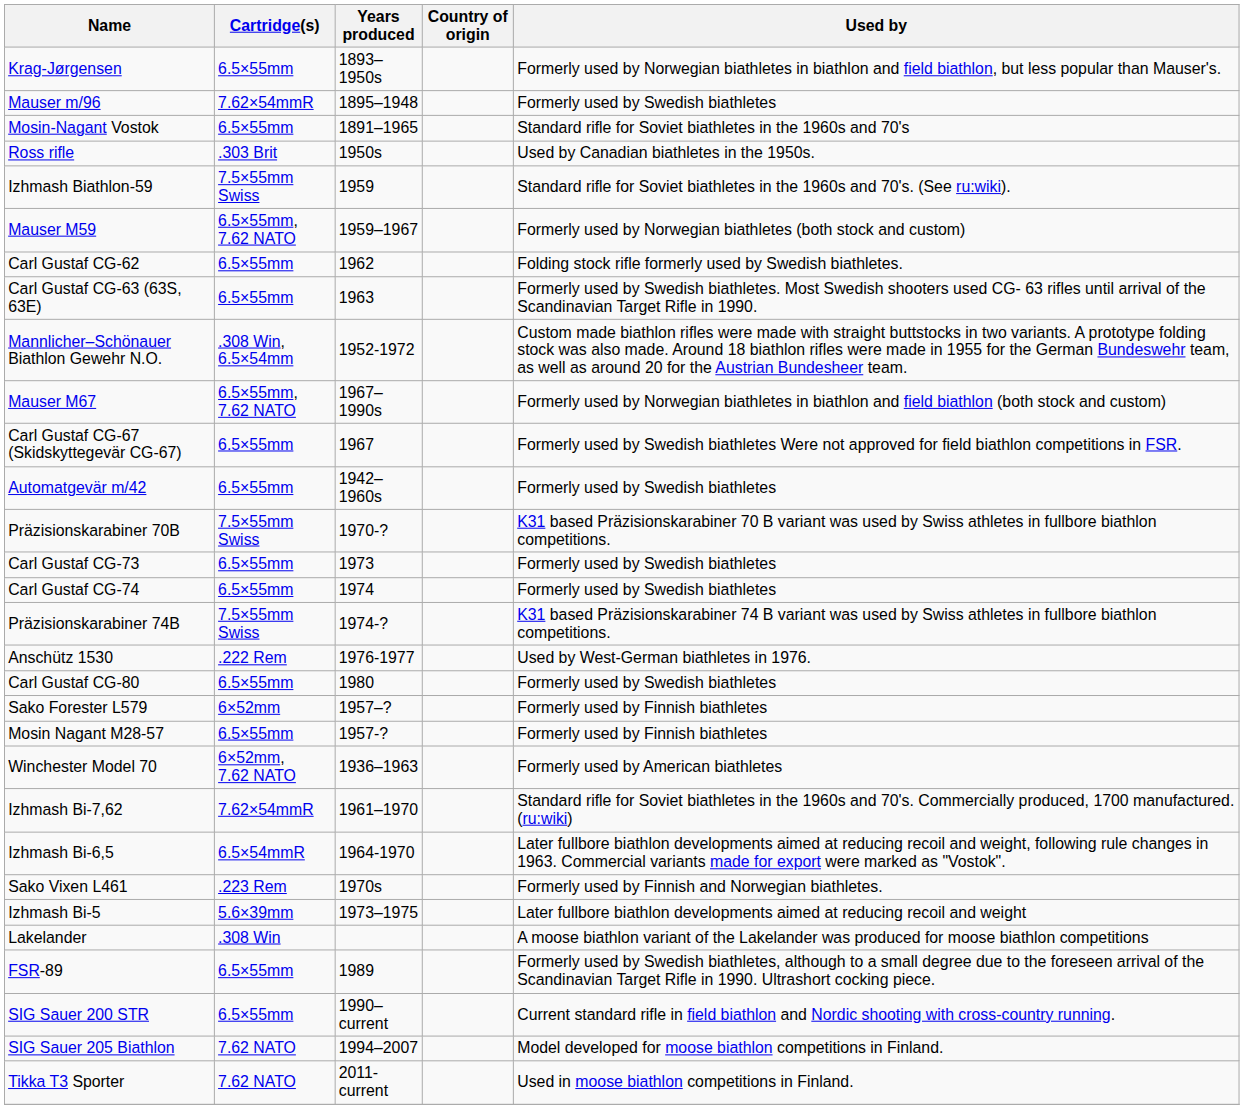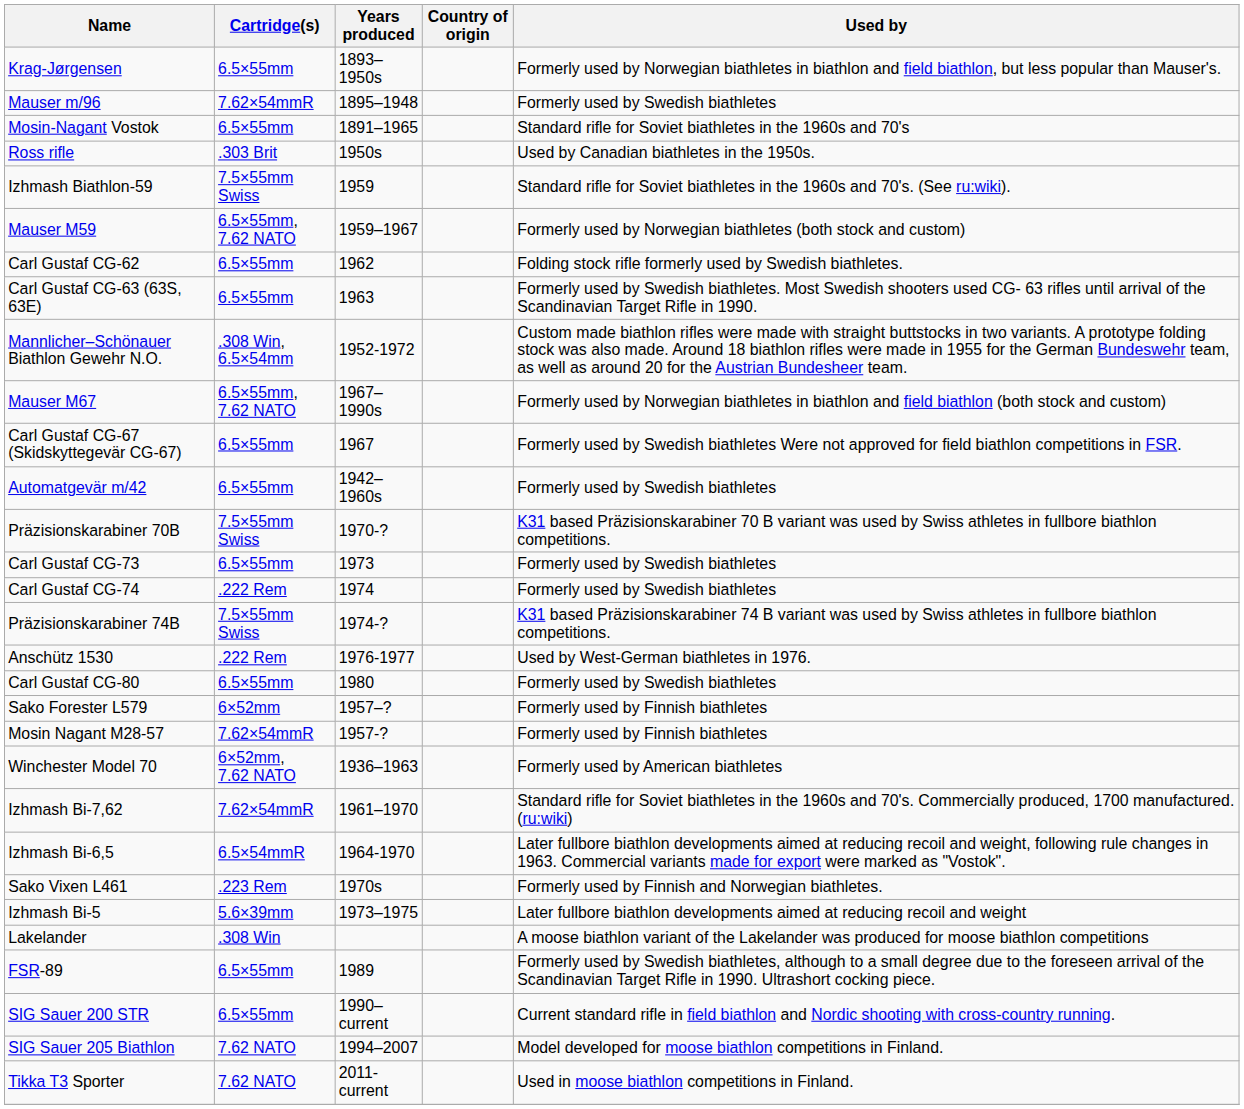Carl Gustaf CG-74 | Cartridge(s): 6.5×55mm -> .222 Rem
Mosin Nagant M28-57 | Cartridge(s): 6.5×55mm -> 7.62×54mmR
